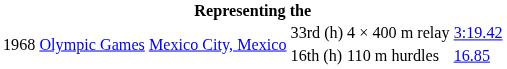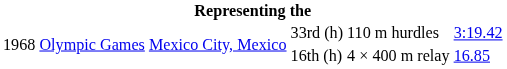33rd (h) | column 5: 4 × 400 m relay -> 110 m hurdles
16th (h) | column 5: 110 m hurdles -> 4 × 400 m relay
